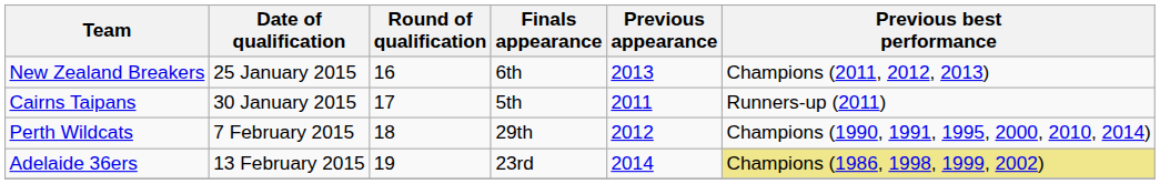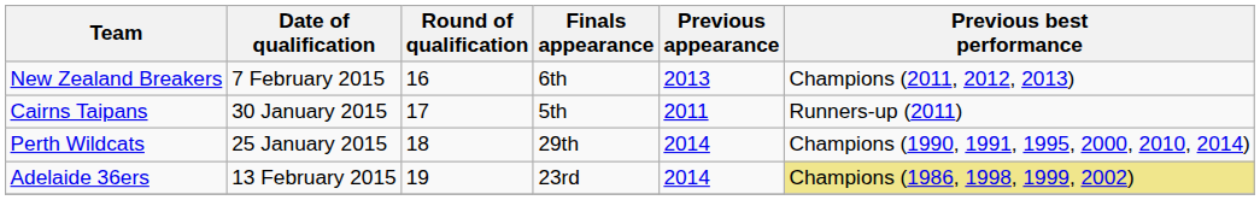New Zealand Breakers | Date of qualification: 25 January 2015 -> 7 February 2015
Perth Wildcats | Date of qualification: 7 February 2015 -> 25 January 2015
Perth Wildcats | Previous appearance: 2012 -> 2014
